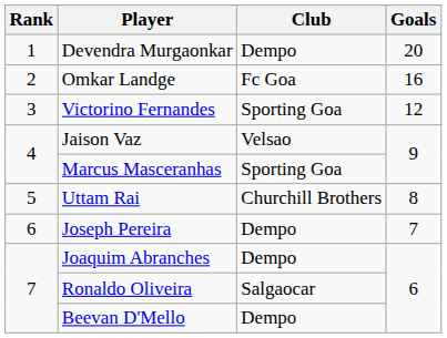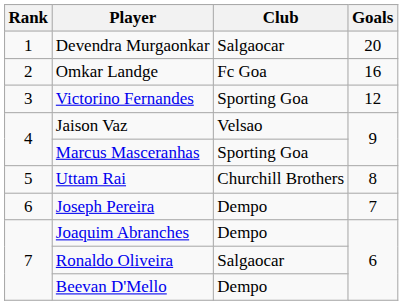Devendra Murgaonkar | Club: Dempo -> Salgaocar
